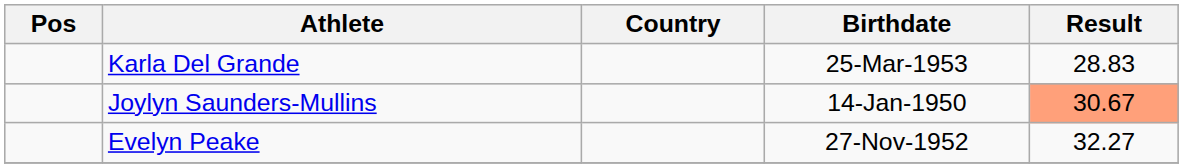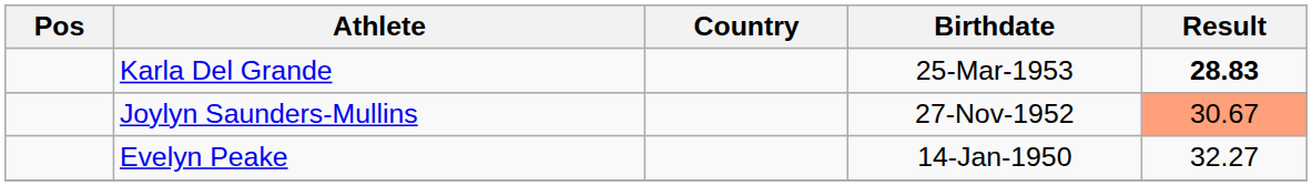Karla Del Grande | Result: normal -> bold
Joylyn Saunders-Mullins | Birthdate: 14-Jan-1950 -> 27-Nov-1952
Evelyn Peake | Birthdate: 27-Nov-1952 -> 14-Jan-1950
